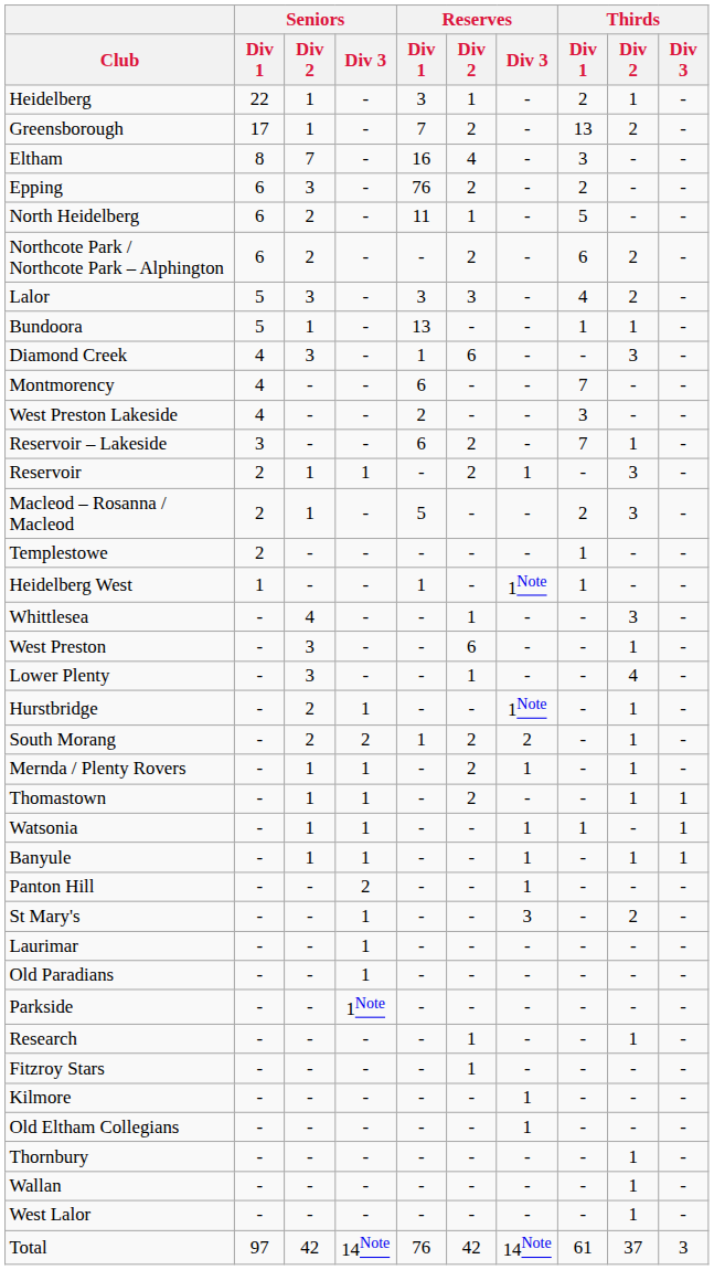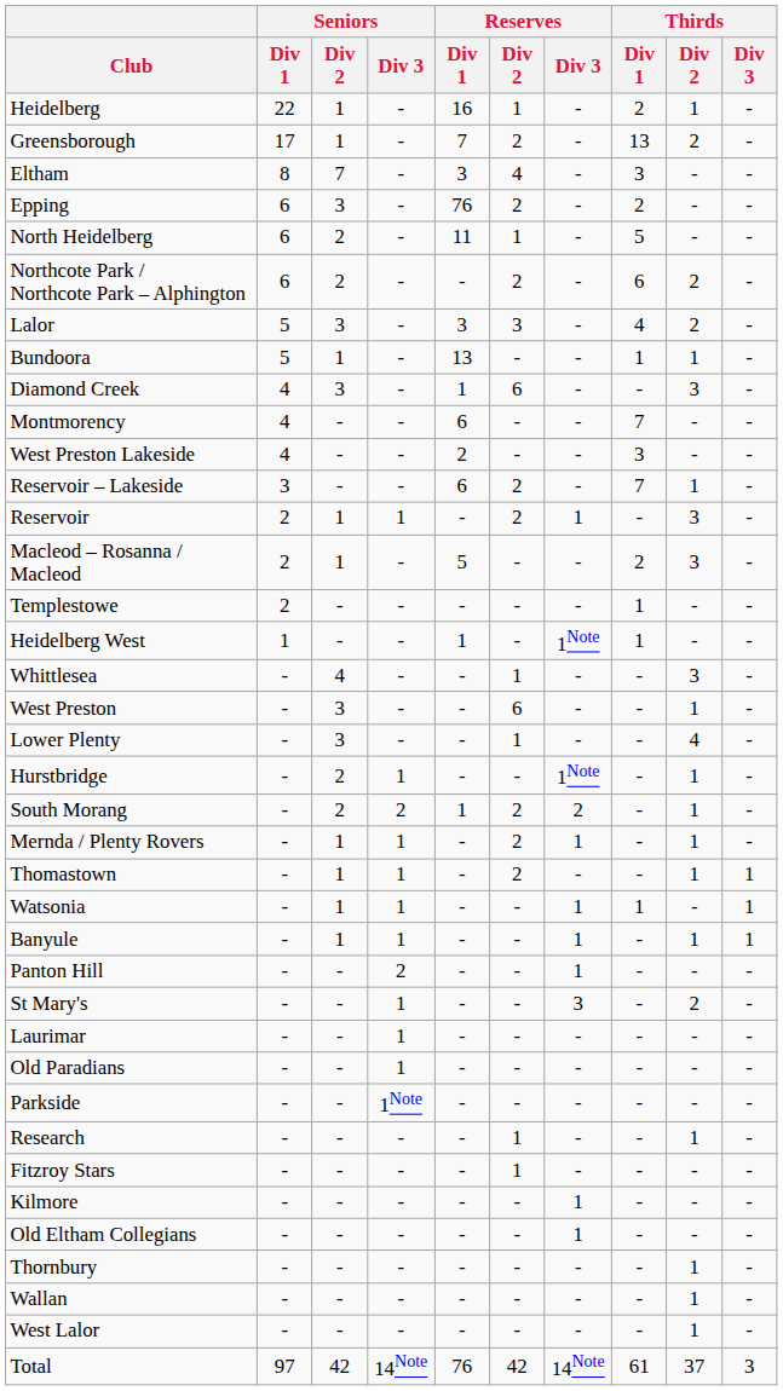Heidelberg | Reserves / Div 1: 3 -> 16
Eltham | Reserves / Div 1: 16 -> 3
